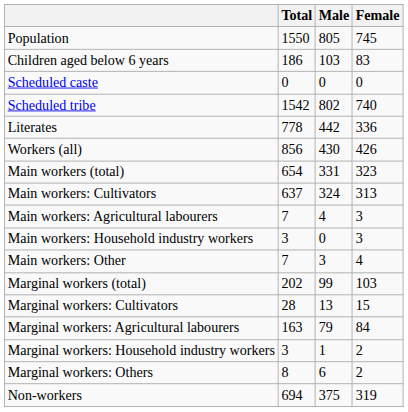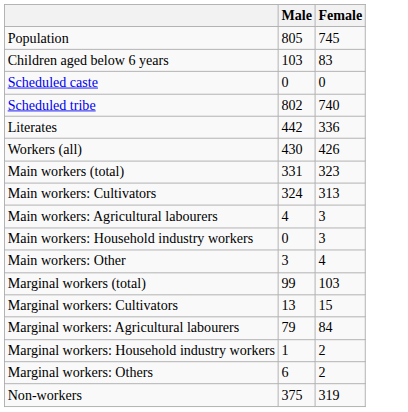- column: Total | 1550 | 186 | 0 | 1542 | 778 | 856 | 654 | 637 | 7 | 3 | 7 | 202 | 28 | 163 | 3 | 8 | 694
